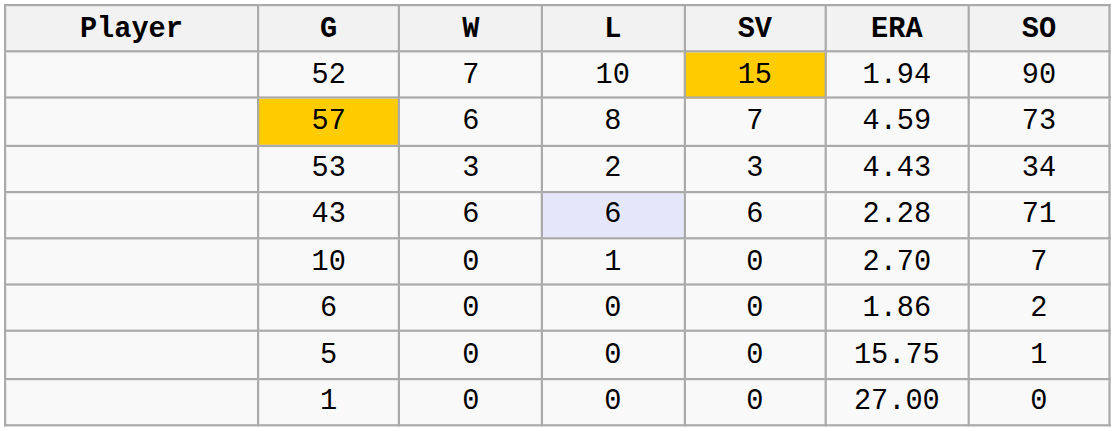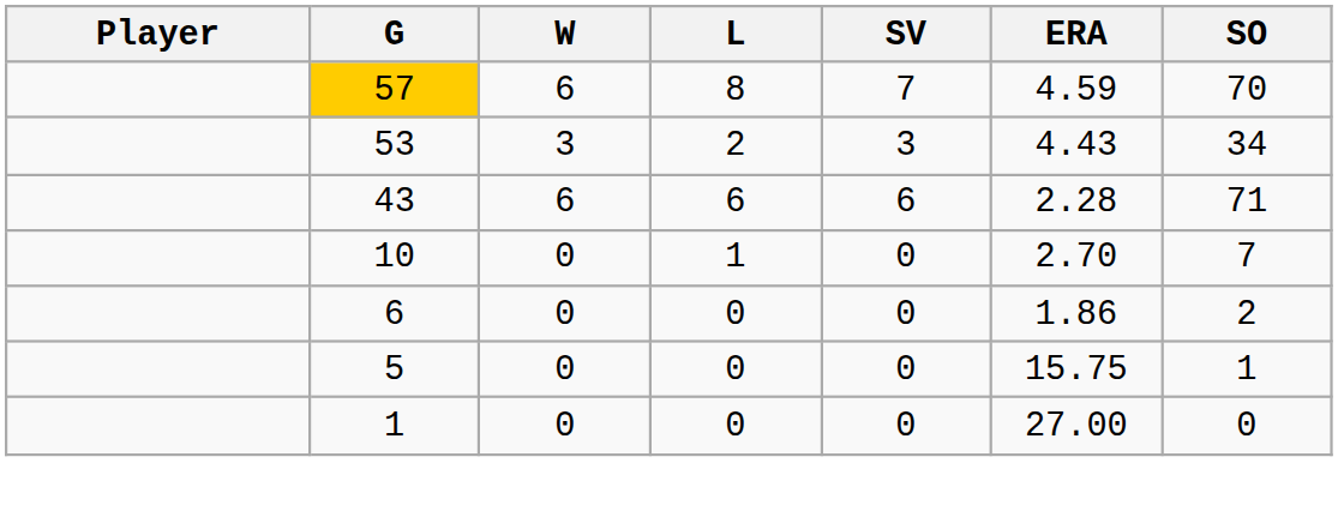- row: 52 | 7 | 10 | 15 | 1.94 | 90
57 | SO: 73 -> 70
43 | L: lavender background -> no background
